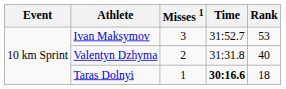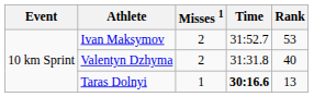Ivan Maksymov | Misses 1: 3 -> 2
Taras Dolnyi | Rank: 18 -> 13
